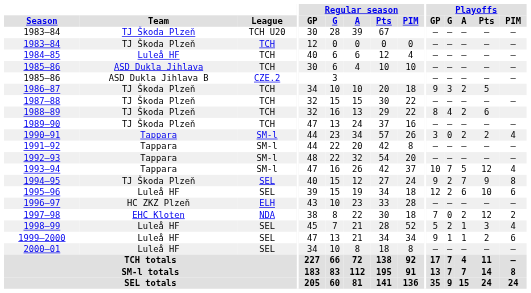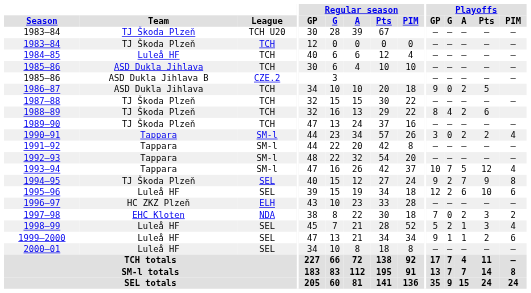1986–87 | Team: TJ Škoda Plzeň -> ASD Dukla Jihlava
1986–87 | Playoffs / G: 3 -> 0
1997–98 | Playoffs / Pts: 12 -> 3
